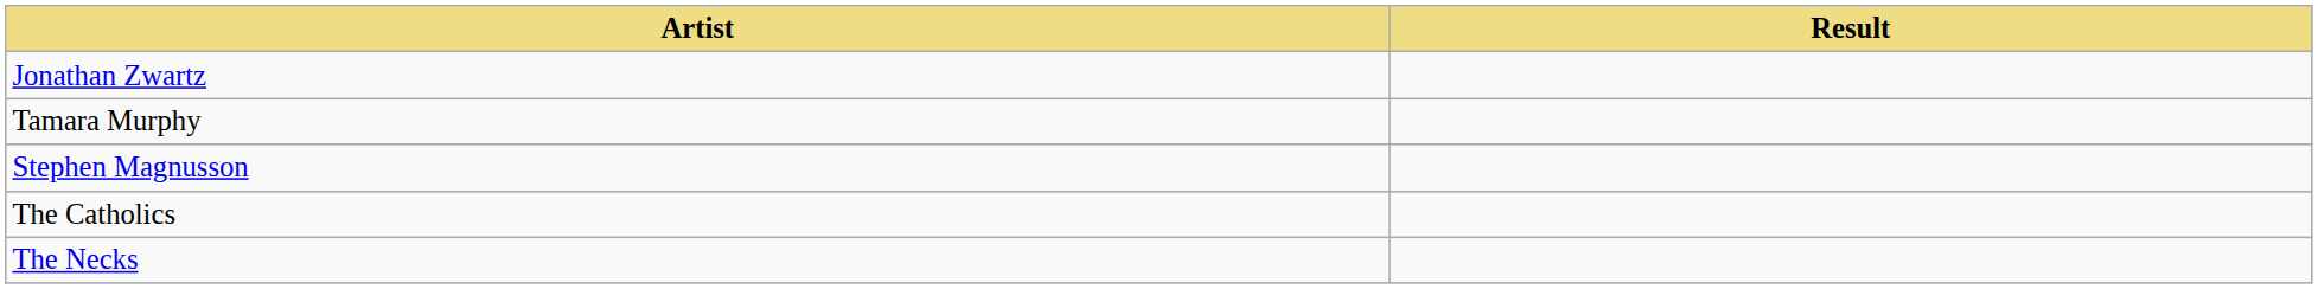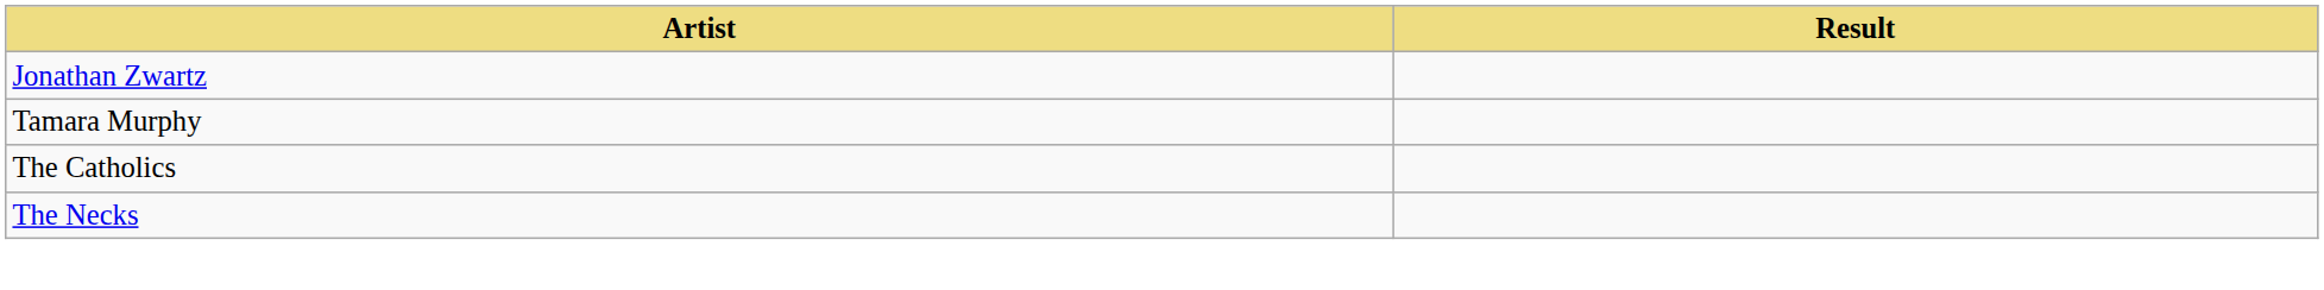- row: Stephen Magnusson
